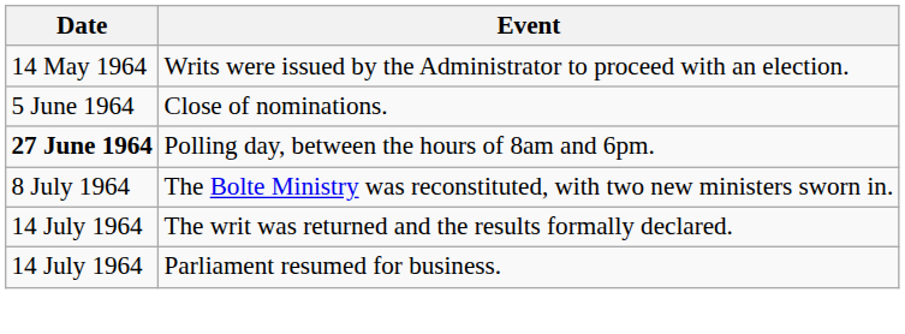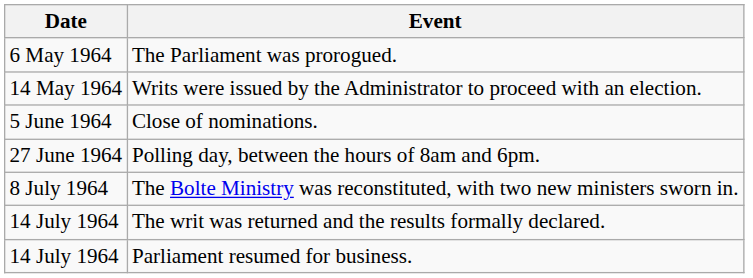+ row: 6 May 1964 | The Parliament was prorogued.
Polling day, between the hours of 8am and 6pm. | Date: bold -> normal
